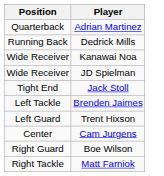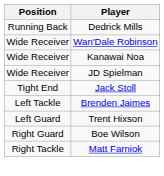- row: Quarterback | Adrian Martinez
+ row: Wide Receiver | Wan'Dale Robinson
- row: Center | Cam Jurgens
